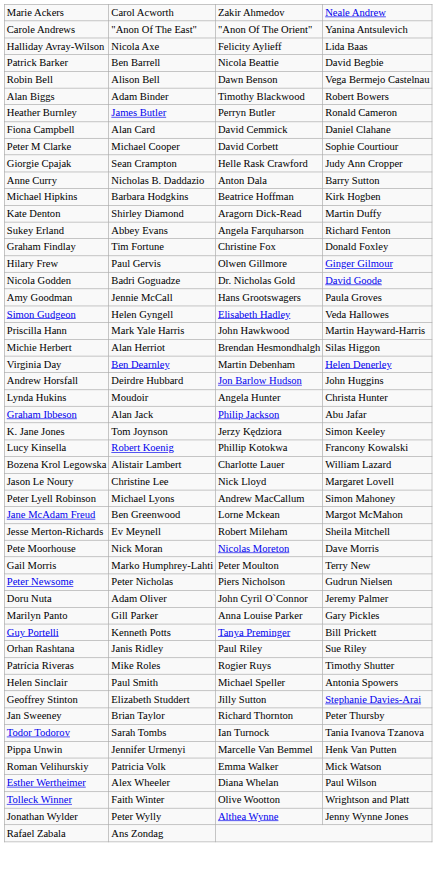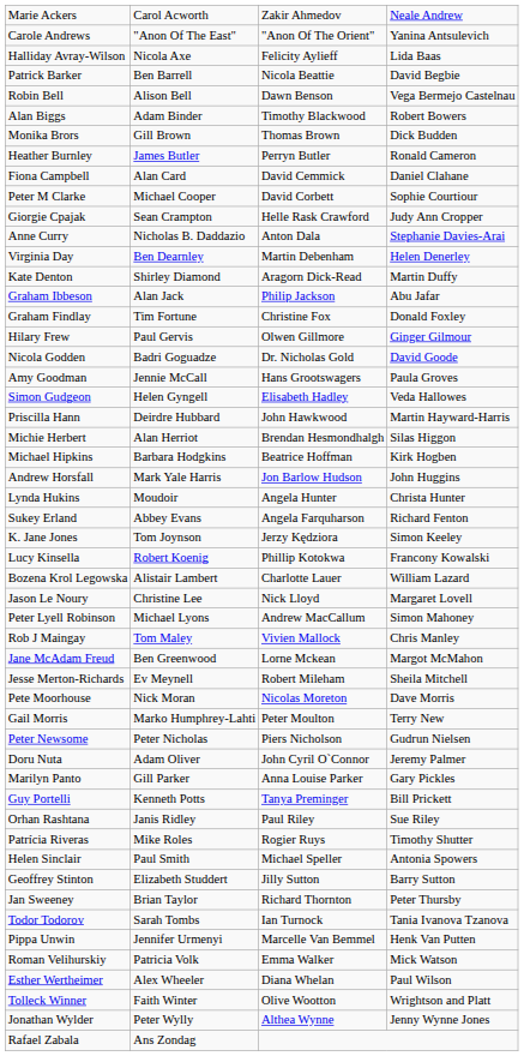+ row: Monika Brors | Gill Brown | Thomas Brown | Dick Budden
Anne Curry | column 4: Barry Sutton -> Stephanie Davies-Arai
rows swapped: Virginia Day <-> Michael Hipkins
rows swapped: Sukey Erland <-> Graham Ibbeson
Priscilla Hann | column 2: Mark Yale Harris -> Deirdre Hubbard
Andrew Horsfall | column 2: Deirdre Hubbard -> Mark Yale Harris
+ row: Rob J Maingay | Tom Maley | Vivien Mallock | Chris Manley
Geoffrey Stinton | column 4: Stephanie Davies-Arai -> Barry Sutton
